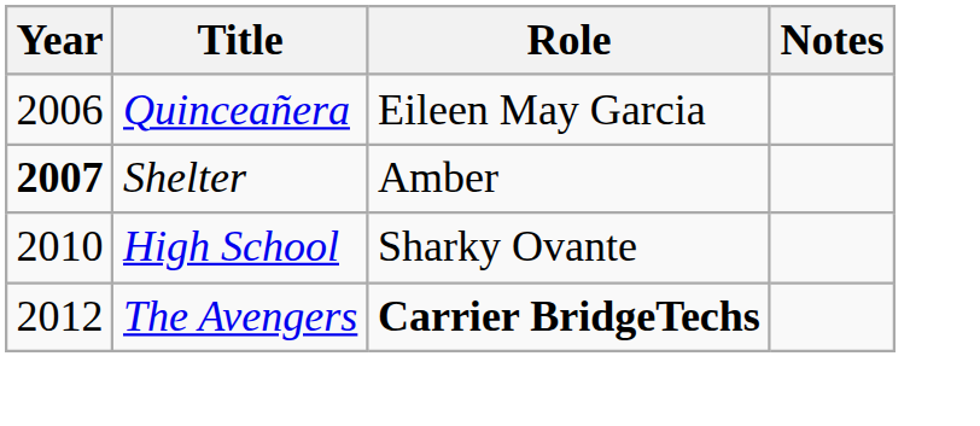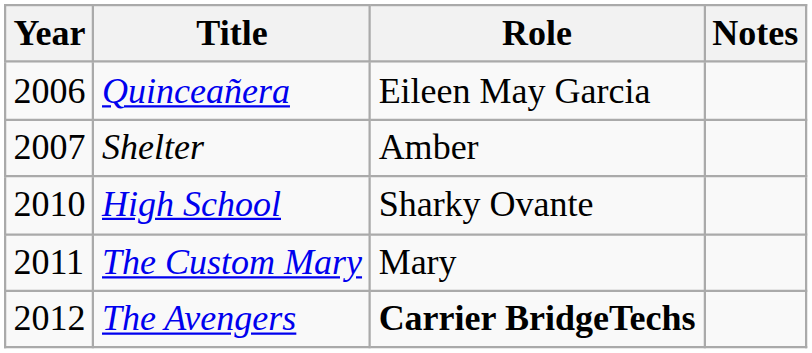Shelter | Year: bold -> normal
+ row: 2011 | The Custom Mary | Mary
